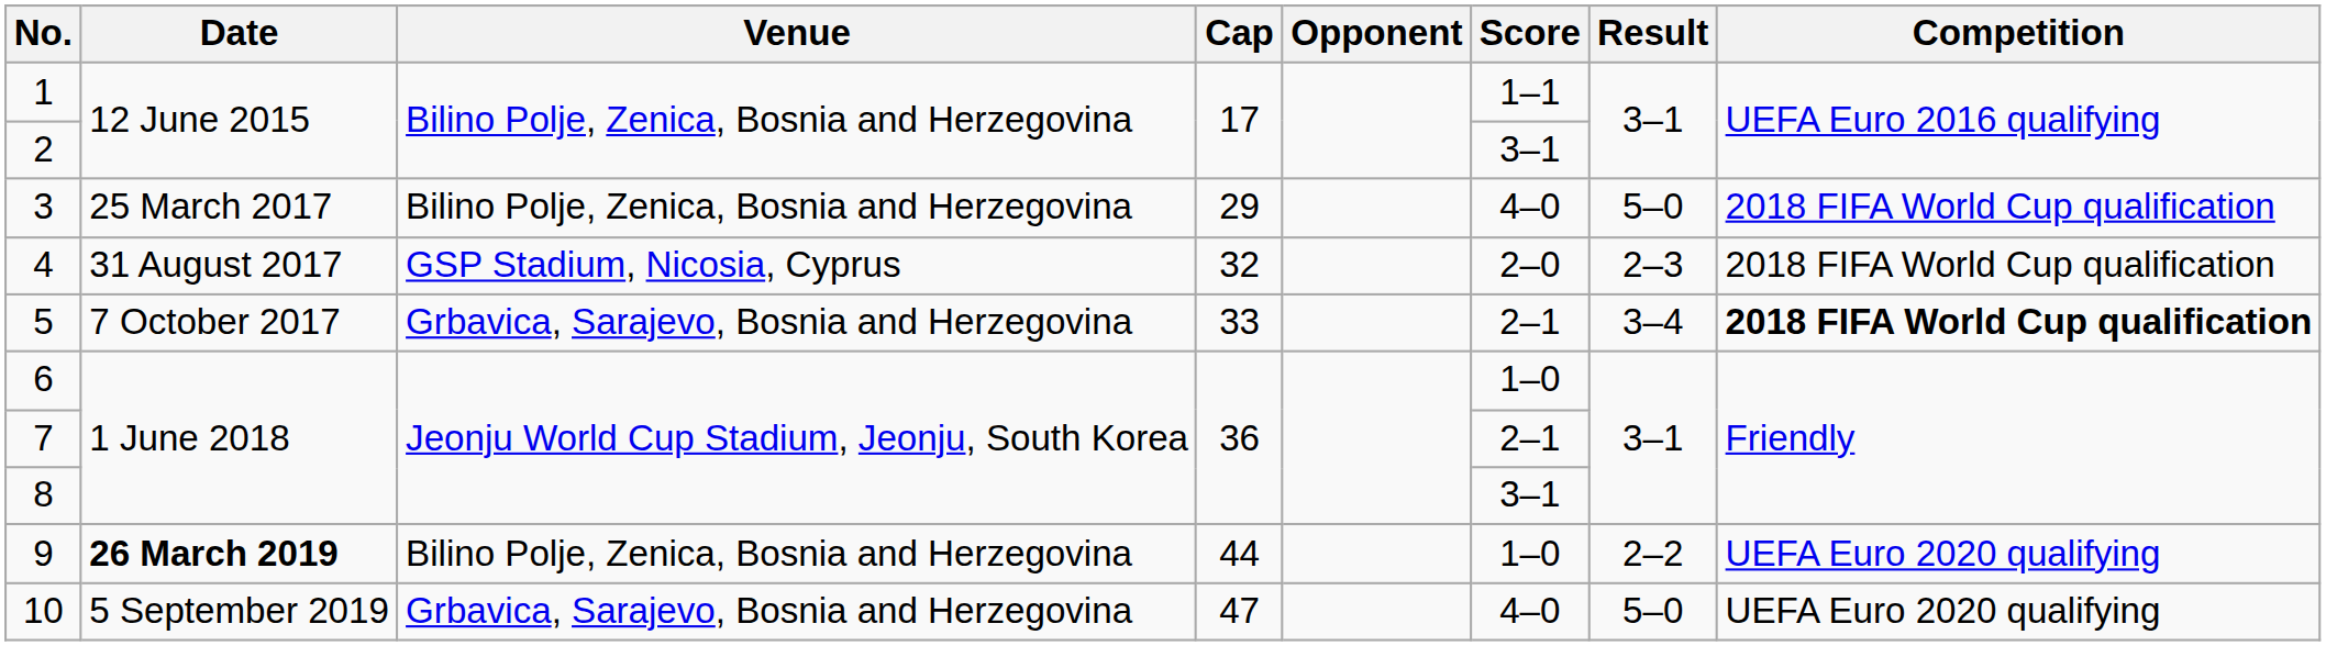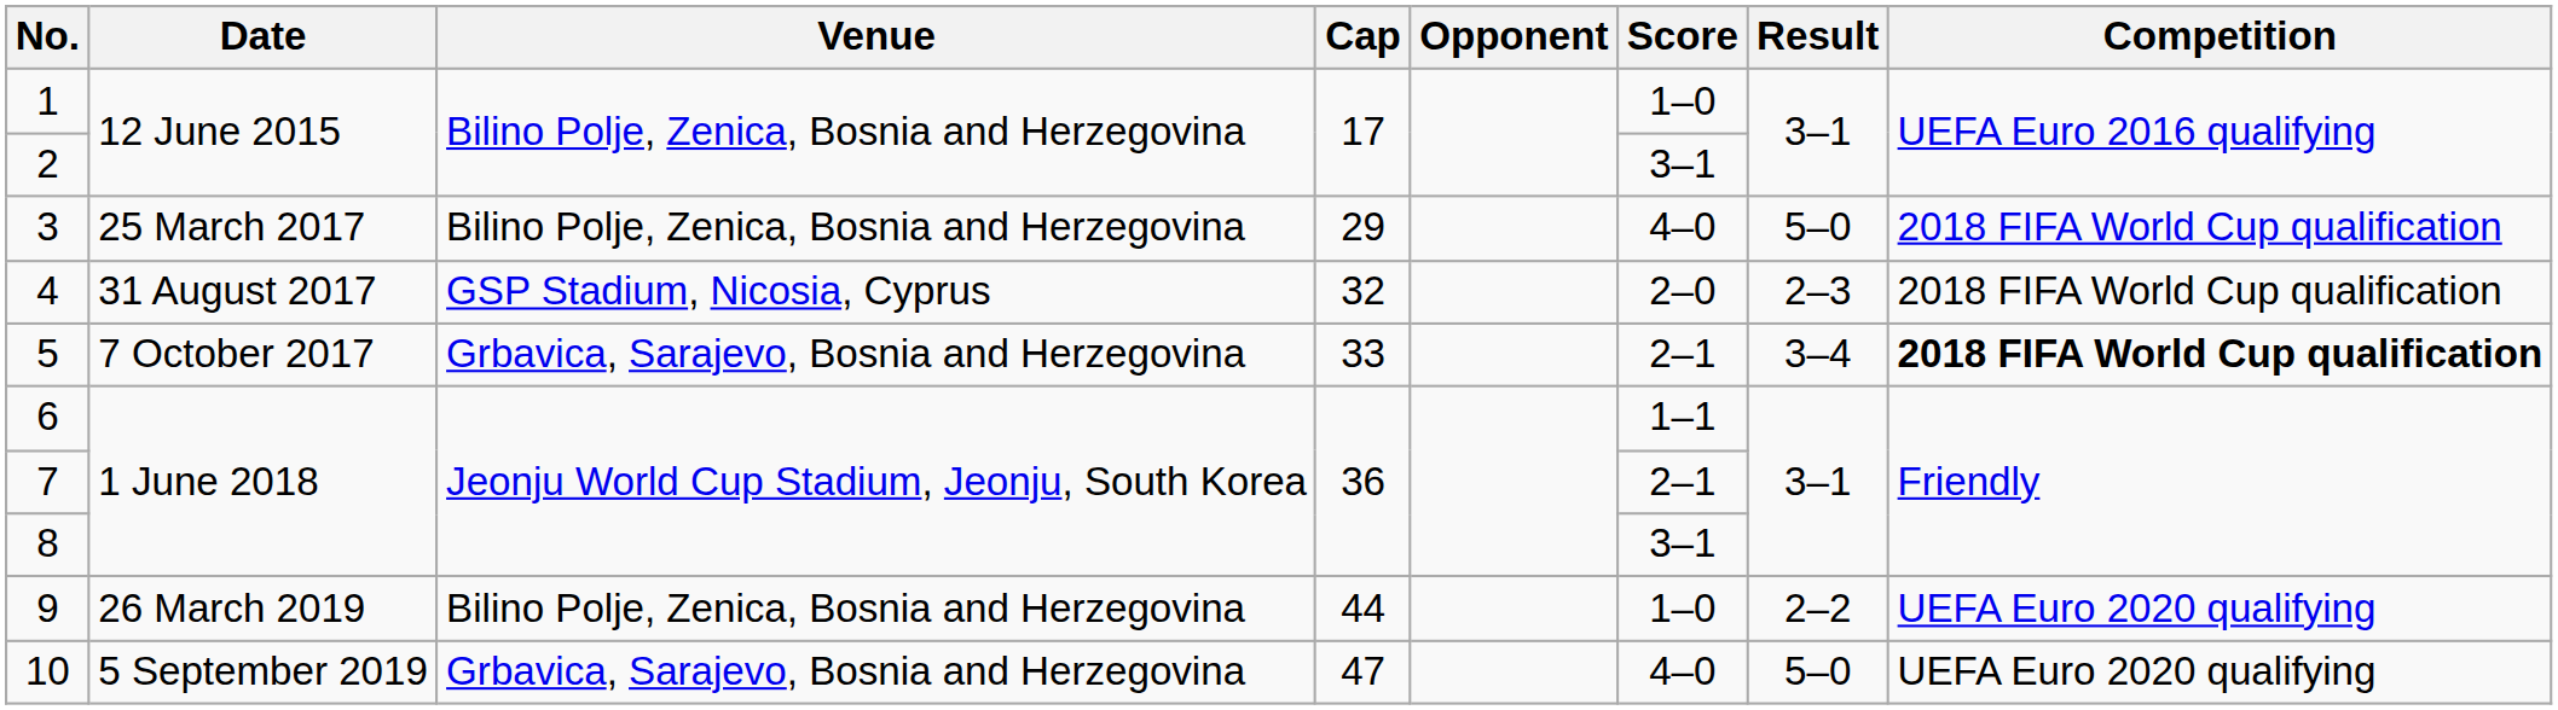1 | Score: 1–1 -> 1–0
6 | Score: 1–0 -> 1–1
9 | Date: bold -> normal
